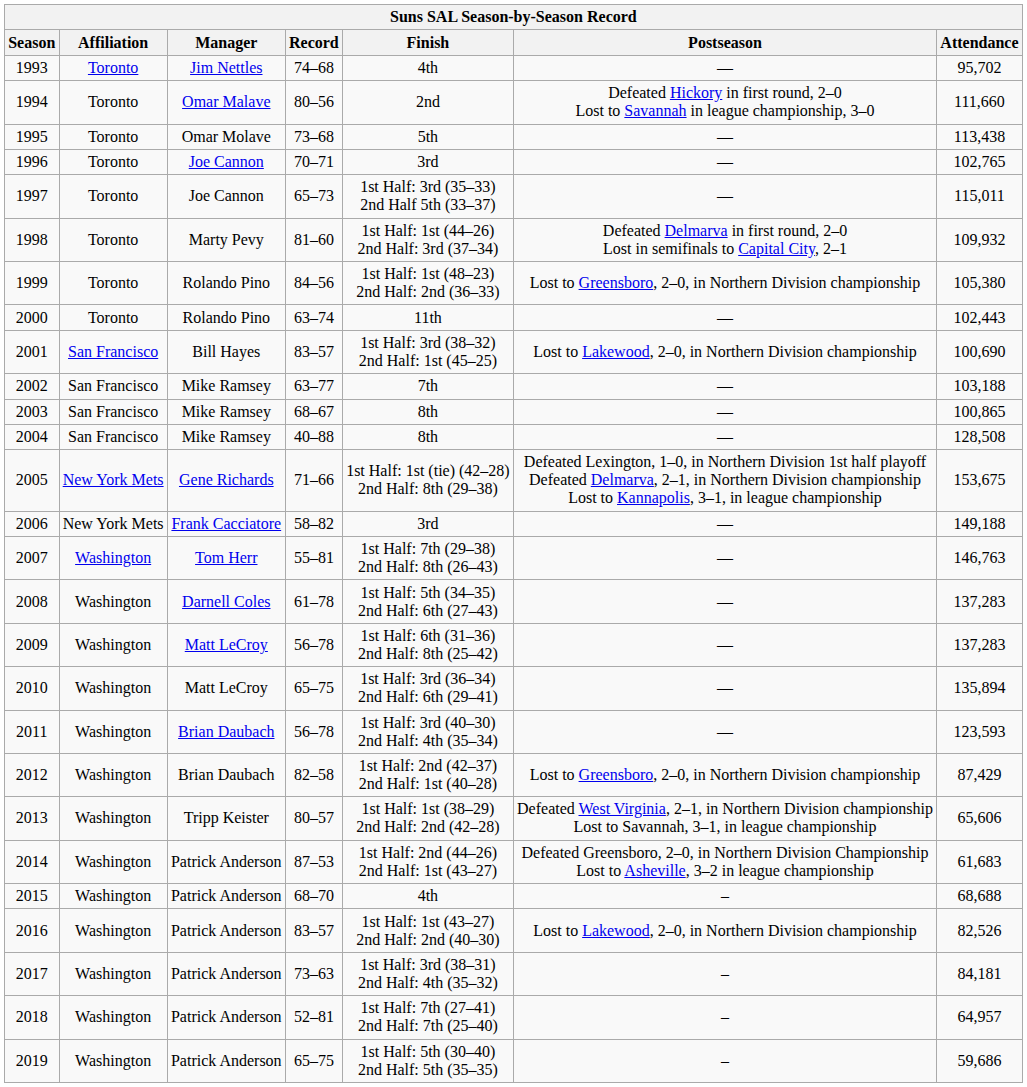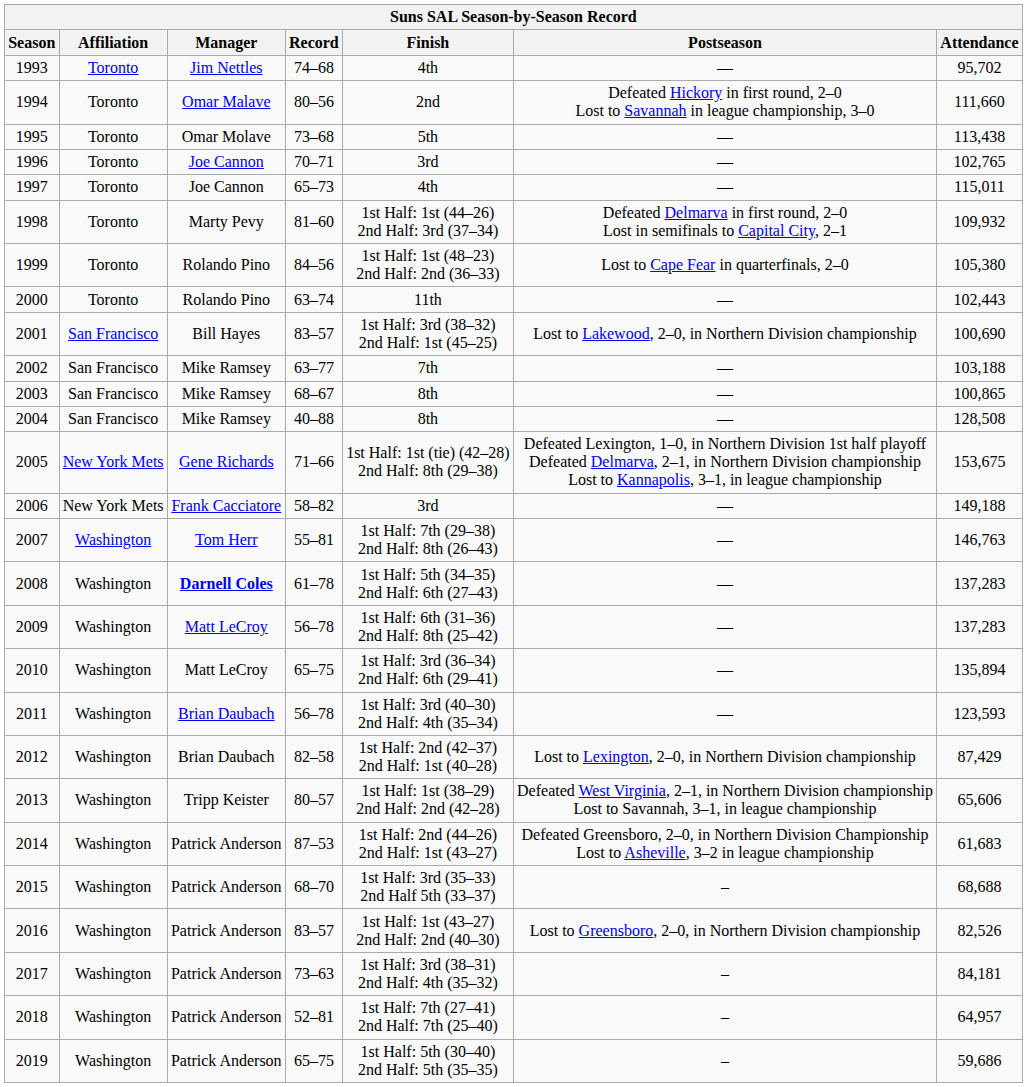1997 | Finish: 1st Half: 3rd (35–33) 2nd Half 5th (33–37) -> 4th
1999 | Postseason: Lost to Greensboro, 2–0, in Northern Division championship -> Lost to Cape Fear in quarterfinals, 2–0
2008 | Manager: normal -> bold
2012 | Postseason: Lost to Greensboro, 2–0, in Northern Division championship -> Lost to Lexington, 2–0, in Northern Division championship
2015 | Finish: 4th -> 1st Half: 3rd (35–33) 2nd Half 5th (33–37)
2016 | Postseason: Lost to Lakewood, 2–0, in Northern Division championship -> Lost to Greensboro, 2–0, in Northern Division championship
